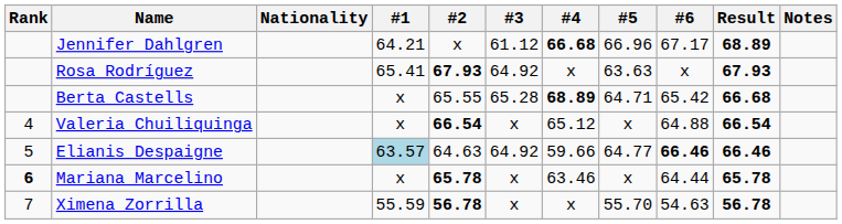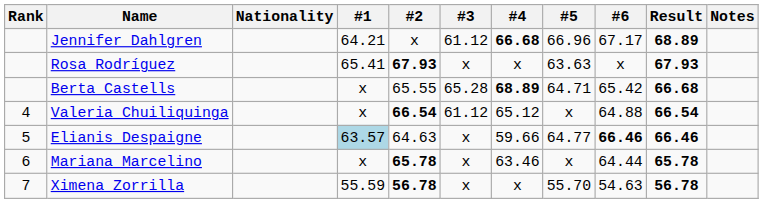Rosa Rodríguez | #3: 64.92 -> x
Valeria Chuiliquinga | #3: x -> 61.12
Elianis Despaigne | #3: 64.92 -> x
Mariana Marcelino | Rank: bold -> normal
